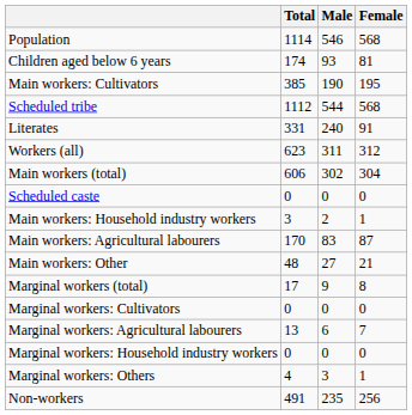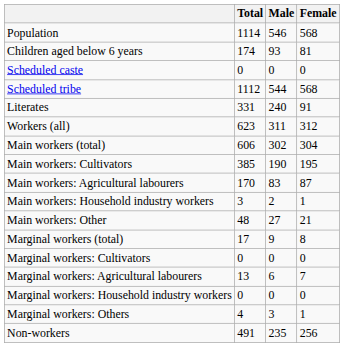rows swapped: Scheduled caste <-> Main workers: Cultivators
rows swapped: Main workers: Agricultural labourers <-> Main workers: Household industry workers
